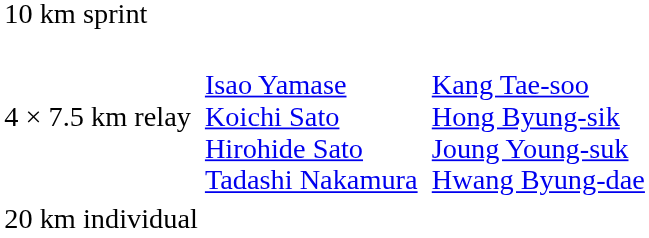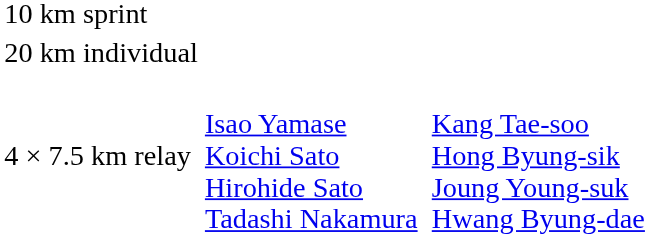rows swapped: 20 km individual <-> 4 × 7.5 km relay
